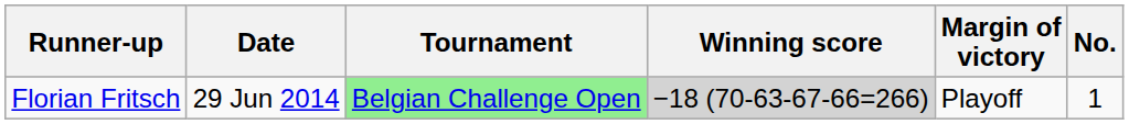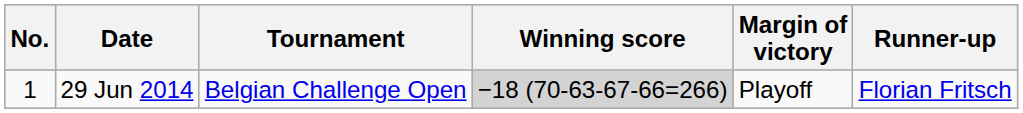columns swapped: No. <-> Runner-up
29 Jun 2014 | Tournament: lightgreen background -> no background
